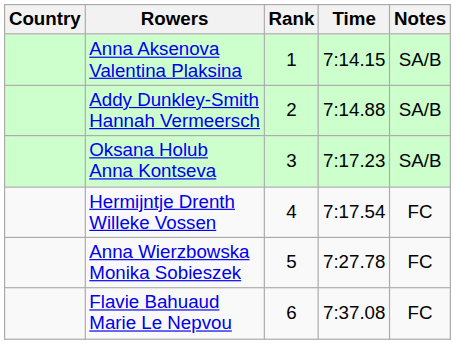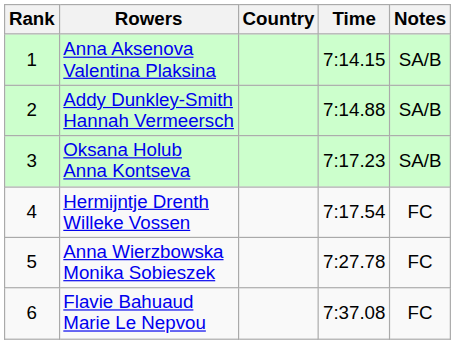columns swapped: Rank <-> Country
